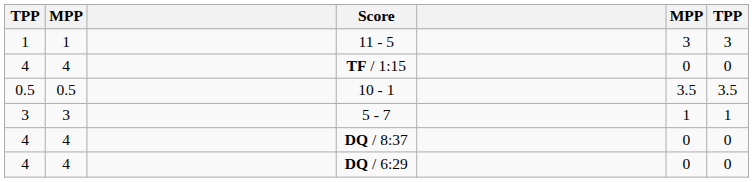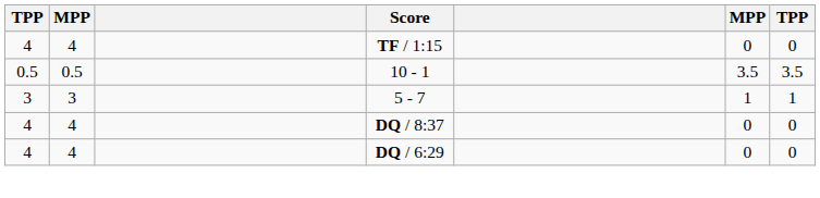- row: 1 | 1 | 11 - 5 | 3 | 3
